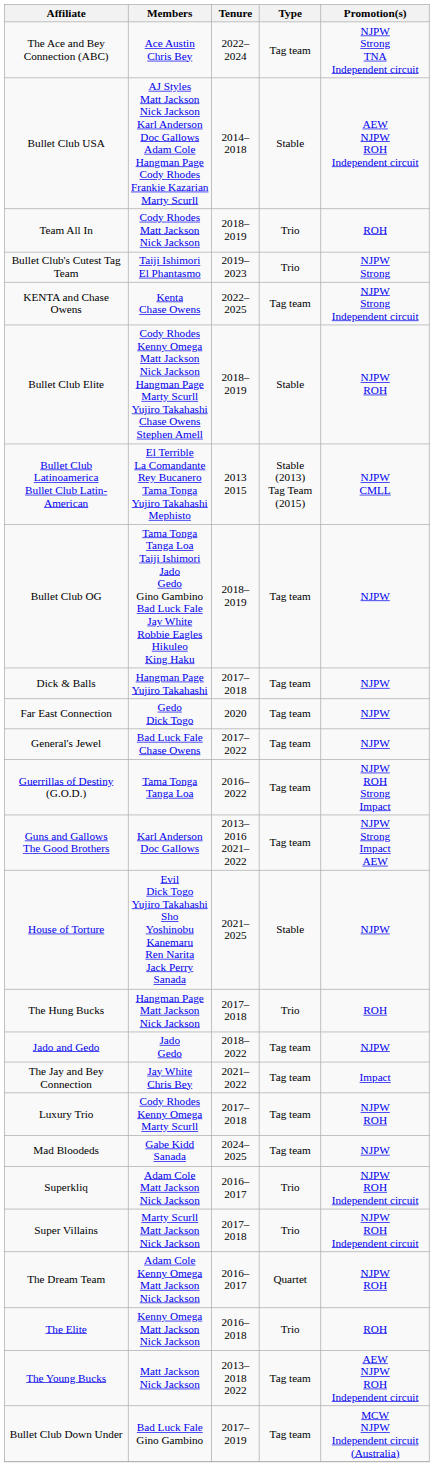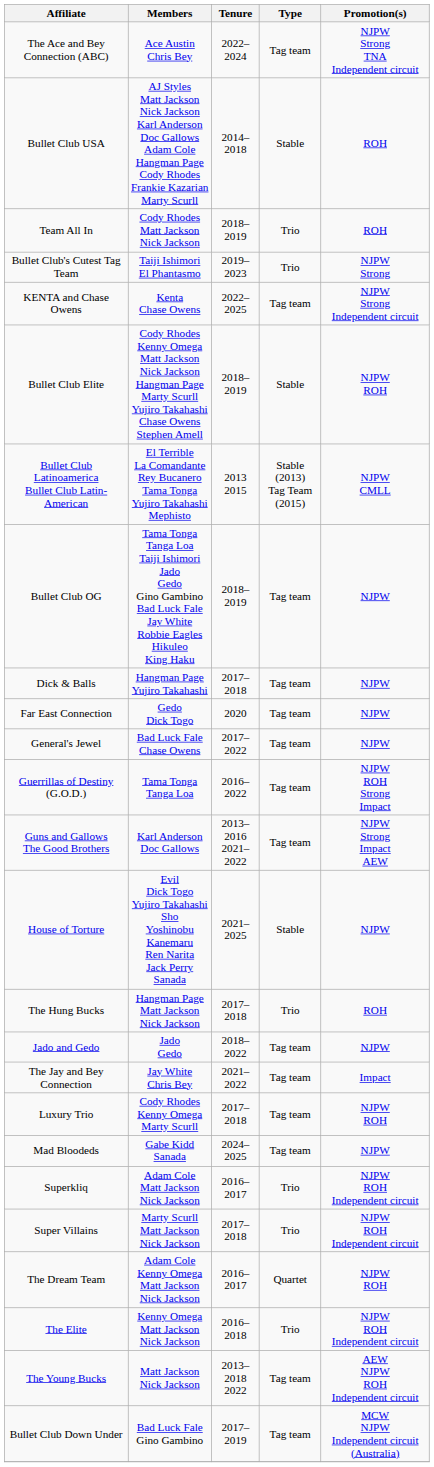Bullet Club USA | Promotion(s): AEW NJPW ROH Independent circuit -> ROH
The Elite | Promotion(s): ROH -> NJPW ROH Independent circuit
